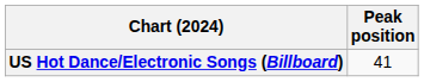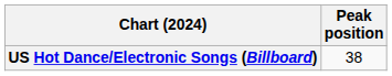US Hot Dance/Electronic Songs (Billboard) | Peak position: 41 -> 38
